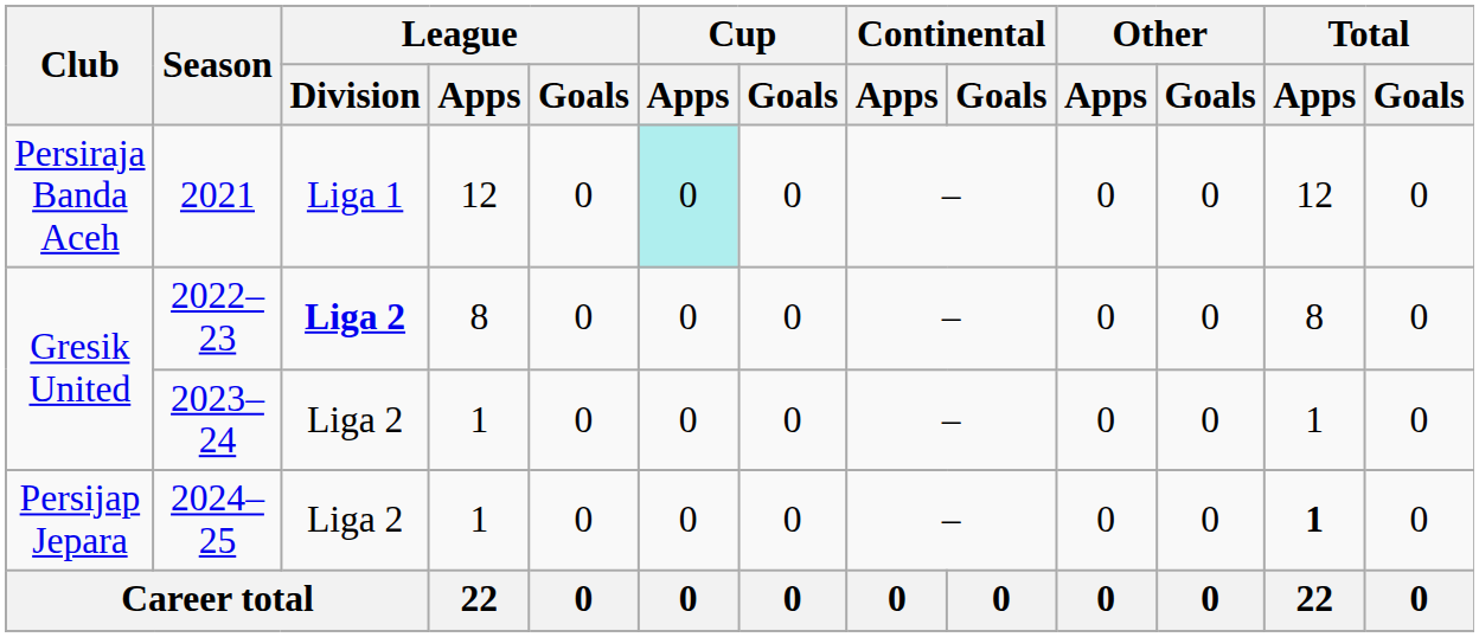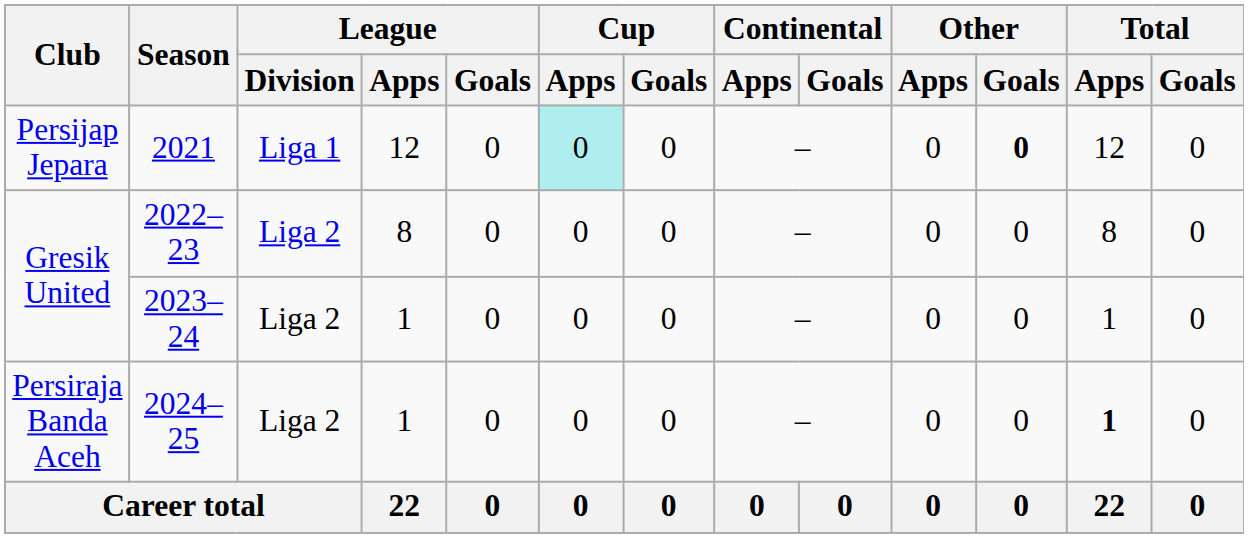2021 | Club: Persiraja Banda Aceh -> Persijap Jepara
2021 | Other / Goals: normal -> bold
2022–23 | League / Division: bold -> normal
2024–25 | Club: Persijap Jepara -> Persiraja Banda Aceh
